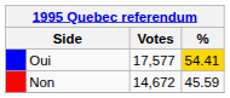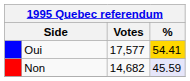Non | Votes: 14,672 -> 14,682
Non | %: no background -> lavender background
